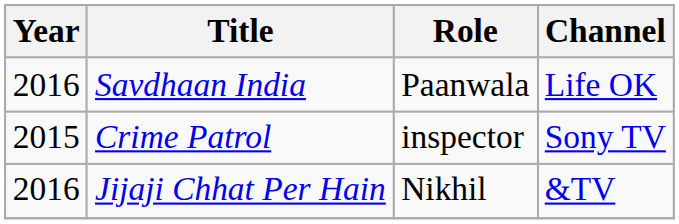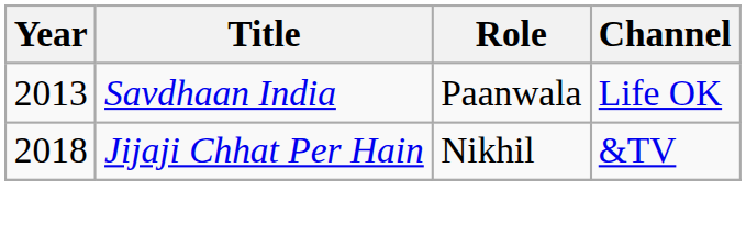Savdhaan India | Year: 2016 -> 2013
- row: 2015 | Crime Patrol | inspector | Sony TV
Jijaji Chhat Per Hain | Year: 2016 -> 2018
